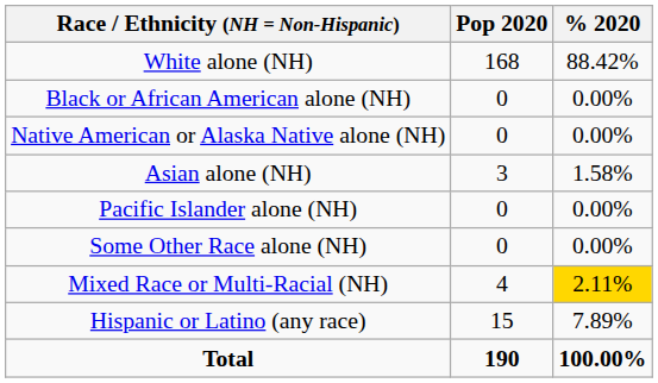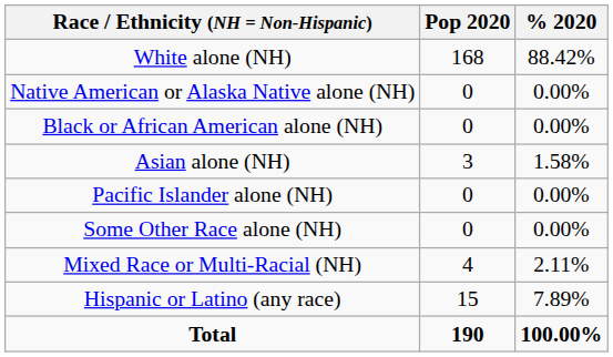rows swapped: Black or African American alone (NH) <-> Native American or Alaska Native alone (NH)
Mixed Race or Multi-Racial (NH) | % 2020: gold background -> no background
